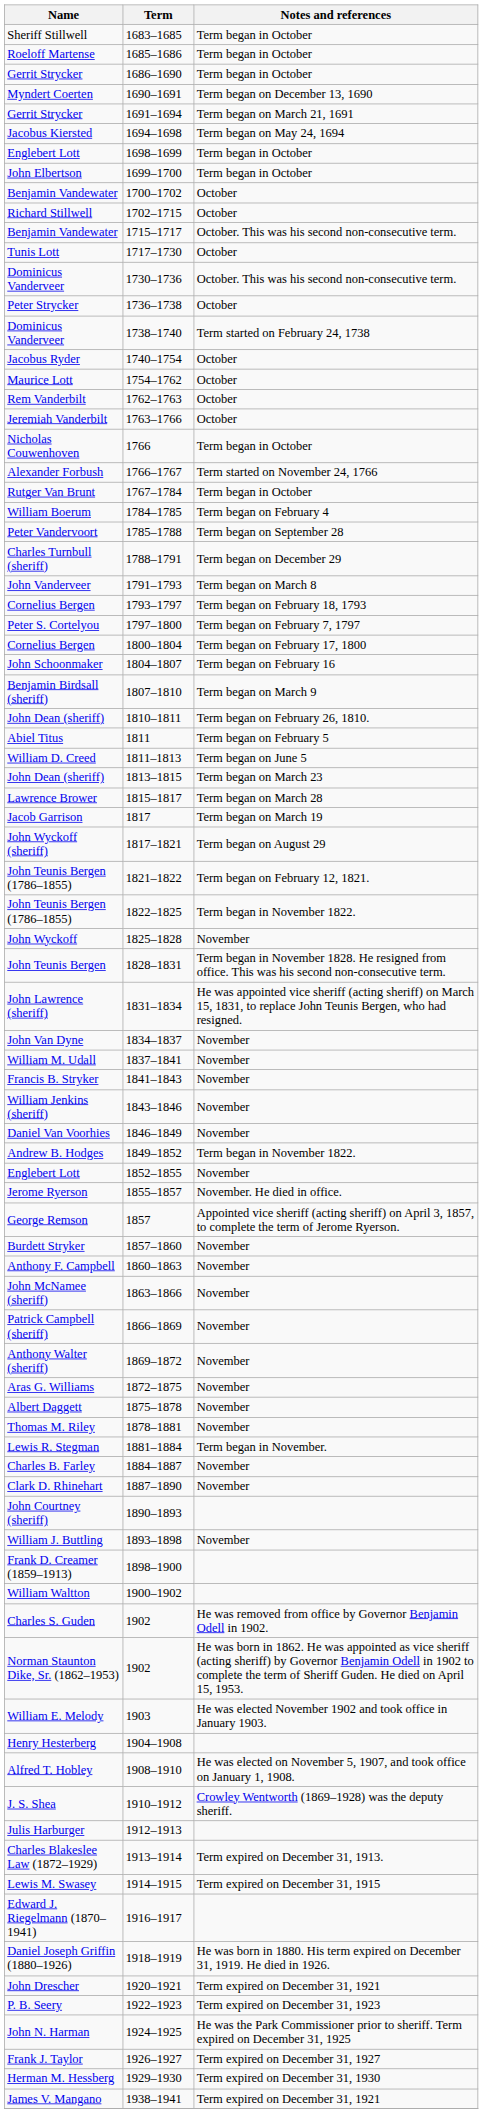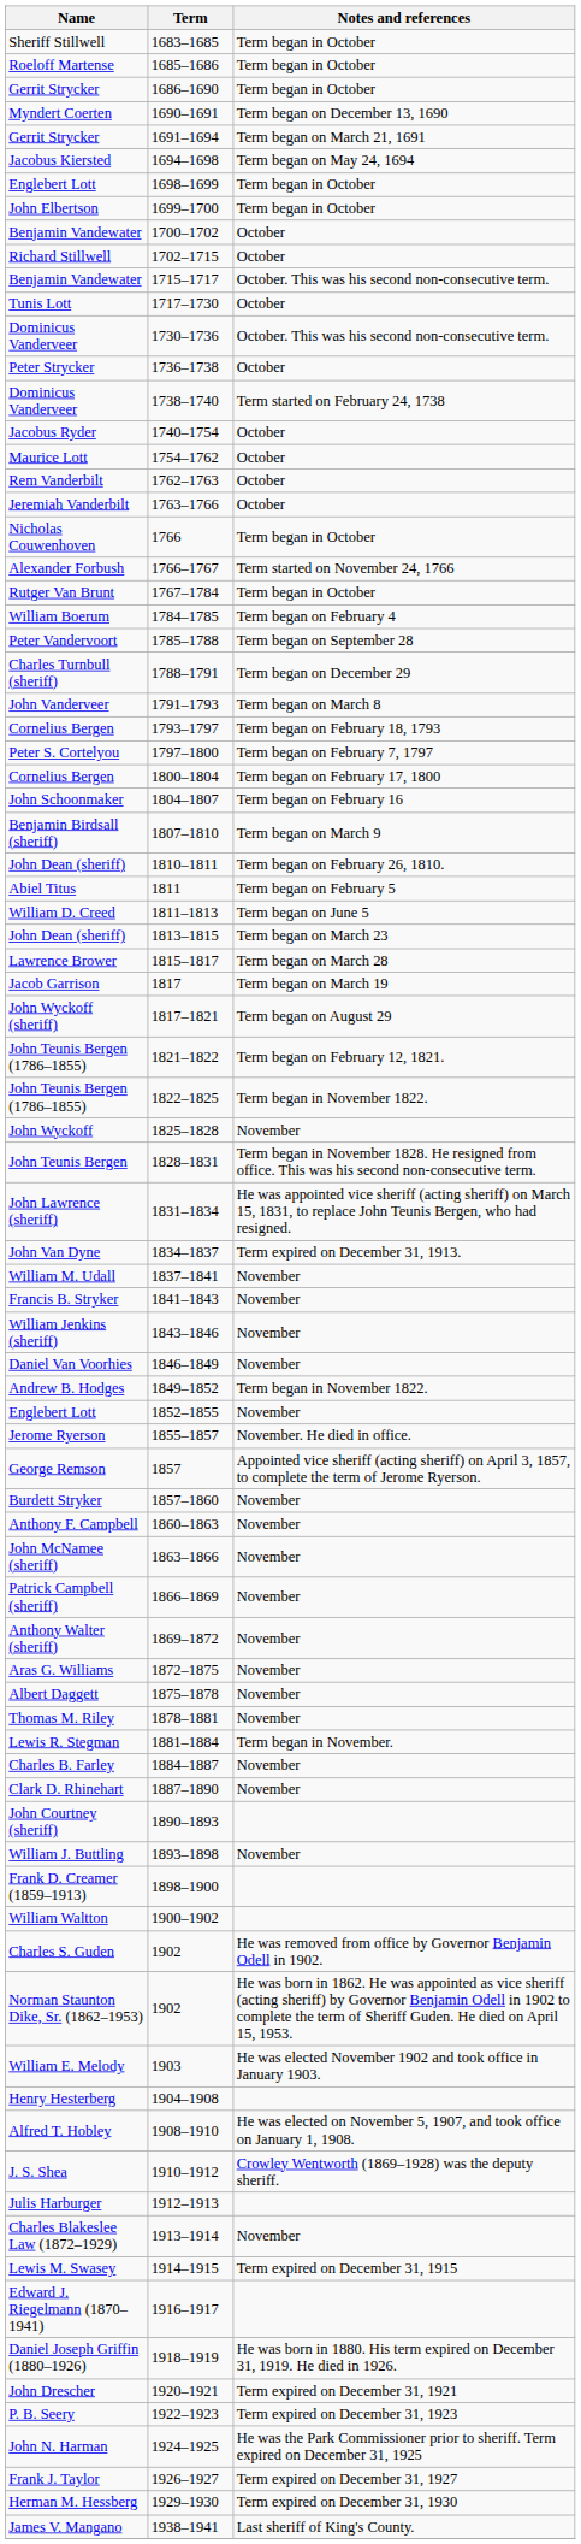John Van Dyne | Notes and references: November -> Term expired on December 31, 1913.
Charles Blakeslee Law (1872–1929) | Notes and references: Term expired on December 31, 1913. -> November
James V. Mangano | Notes and references: Term expired on December 31, 1921 -> Last sheriff of King's County.
